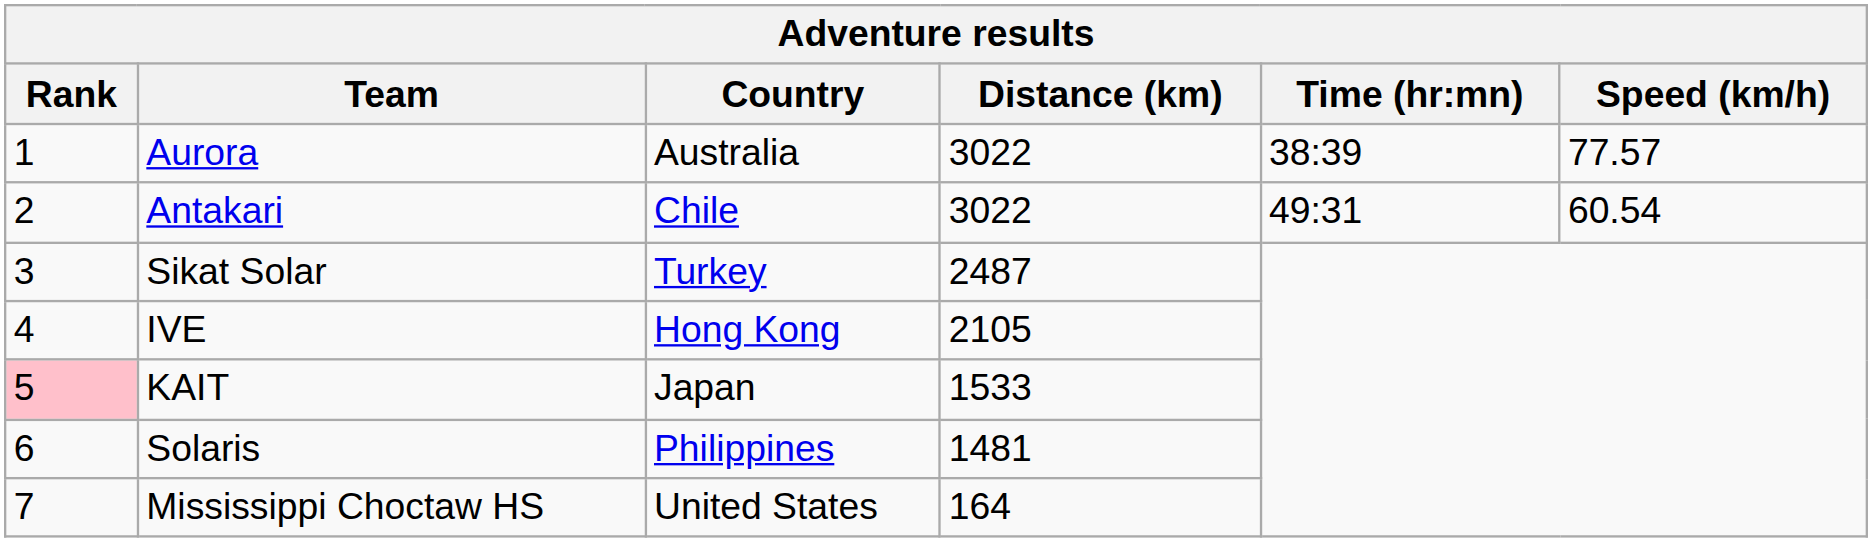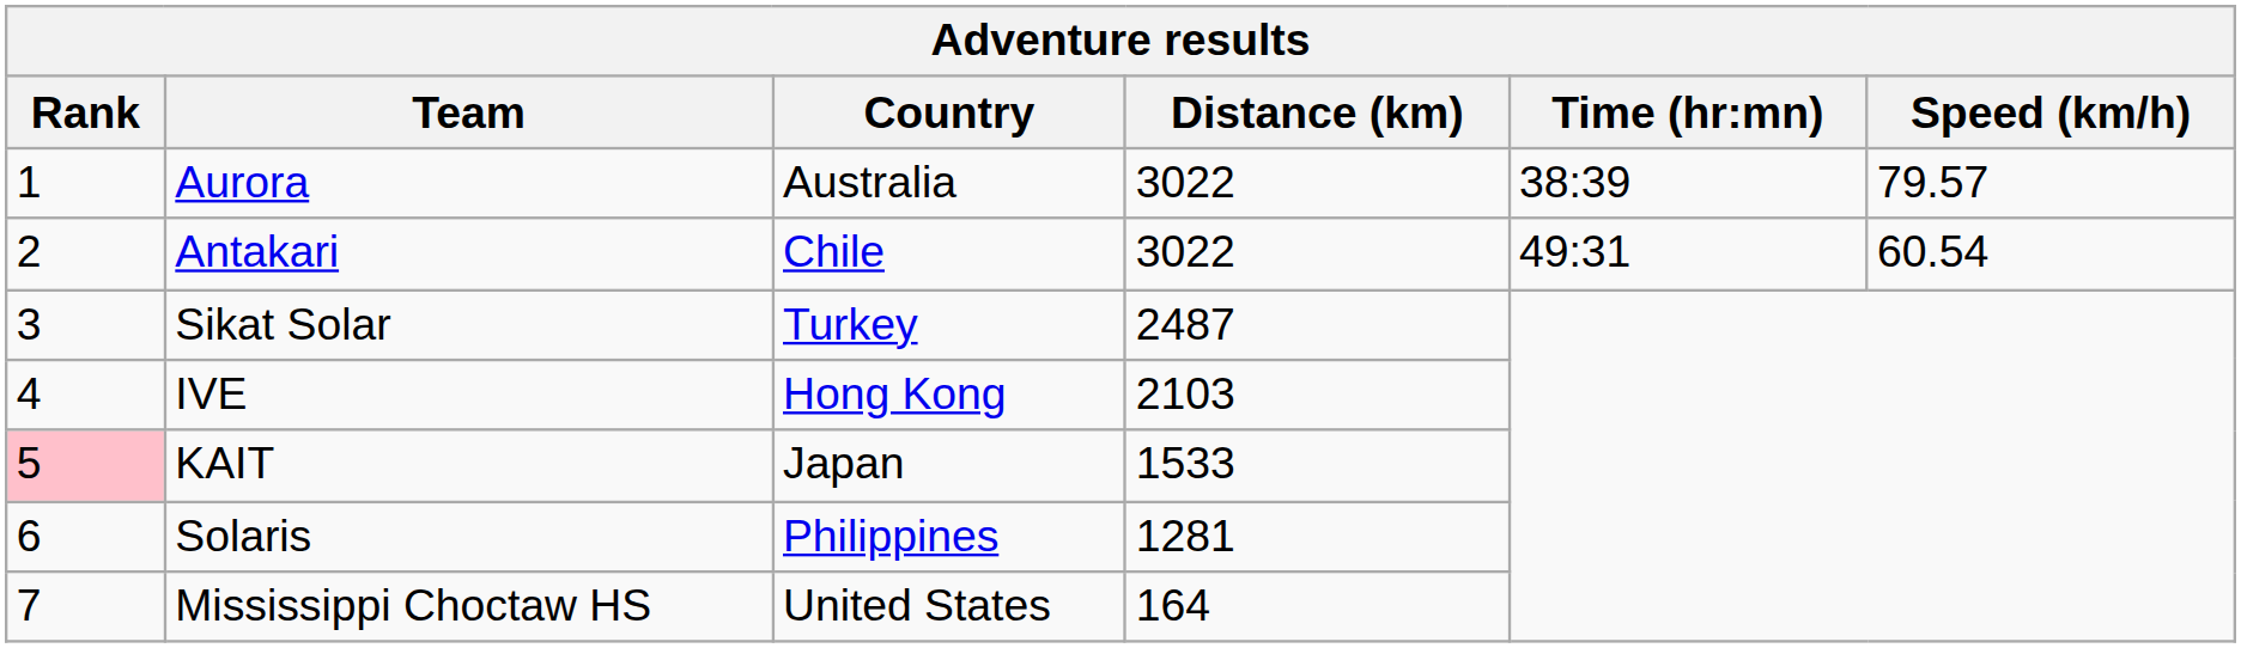Aurora | Speed (km/h): 77.57 -> 79.57
IVE | Distance (km): 2105 -> 2103
Solaris | Distance (km): 1481 -> 1281
